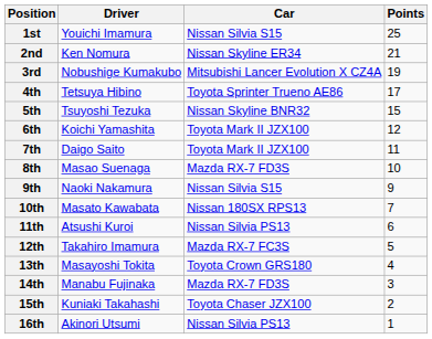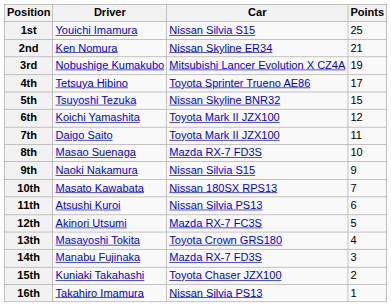12th | Driver: Takahiro Imamura -> Akinori Utsumi
16th | Driver: Akinori Utsumi -> Takahiro Imamura
